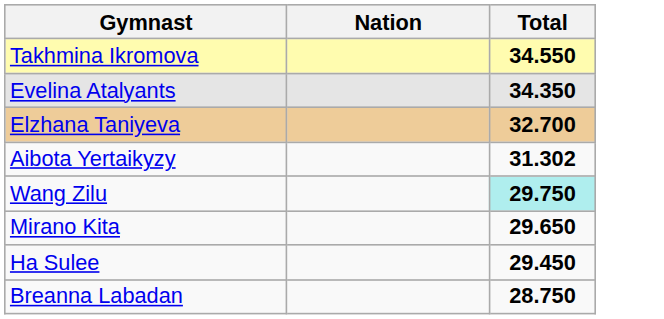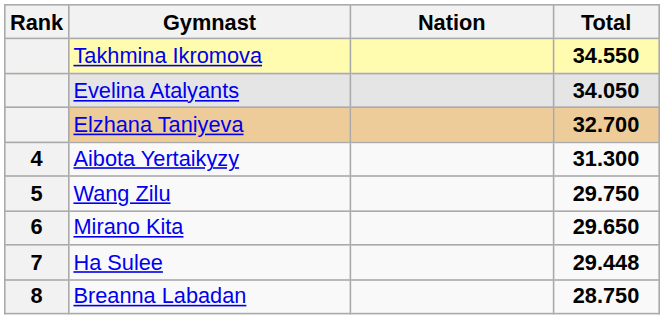+ column: Rank | 4 | 5 | 6 | 7 | 8
Evelina Atalyants | Total: 34.350 -> 34.050
Aibota Yertaikyzy | Total: 31.302 -> 31.300
Wang Zilu | Total: paleturquoise background -> no background
Ha Sulee | Total: 29.450 -> 29.448
